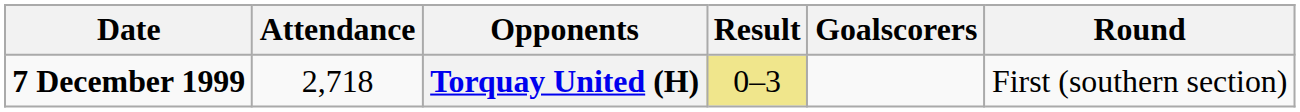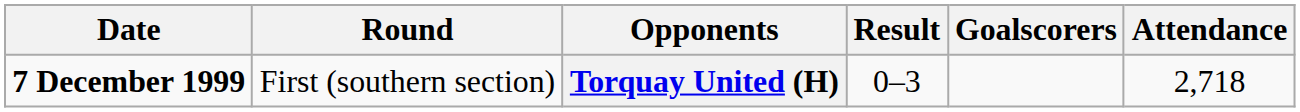columns swapped: Round <-> Attendance
Torquay United (H) | Result: khaki background -> no background
